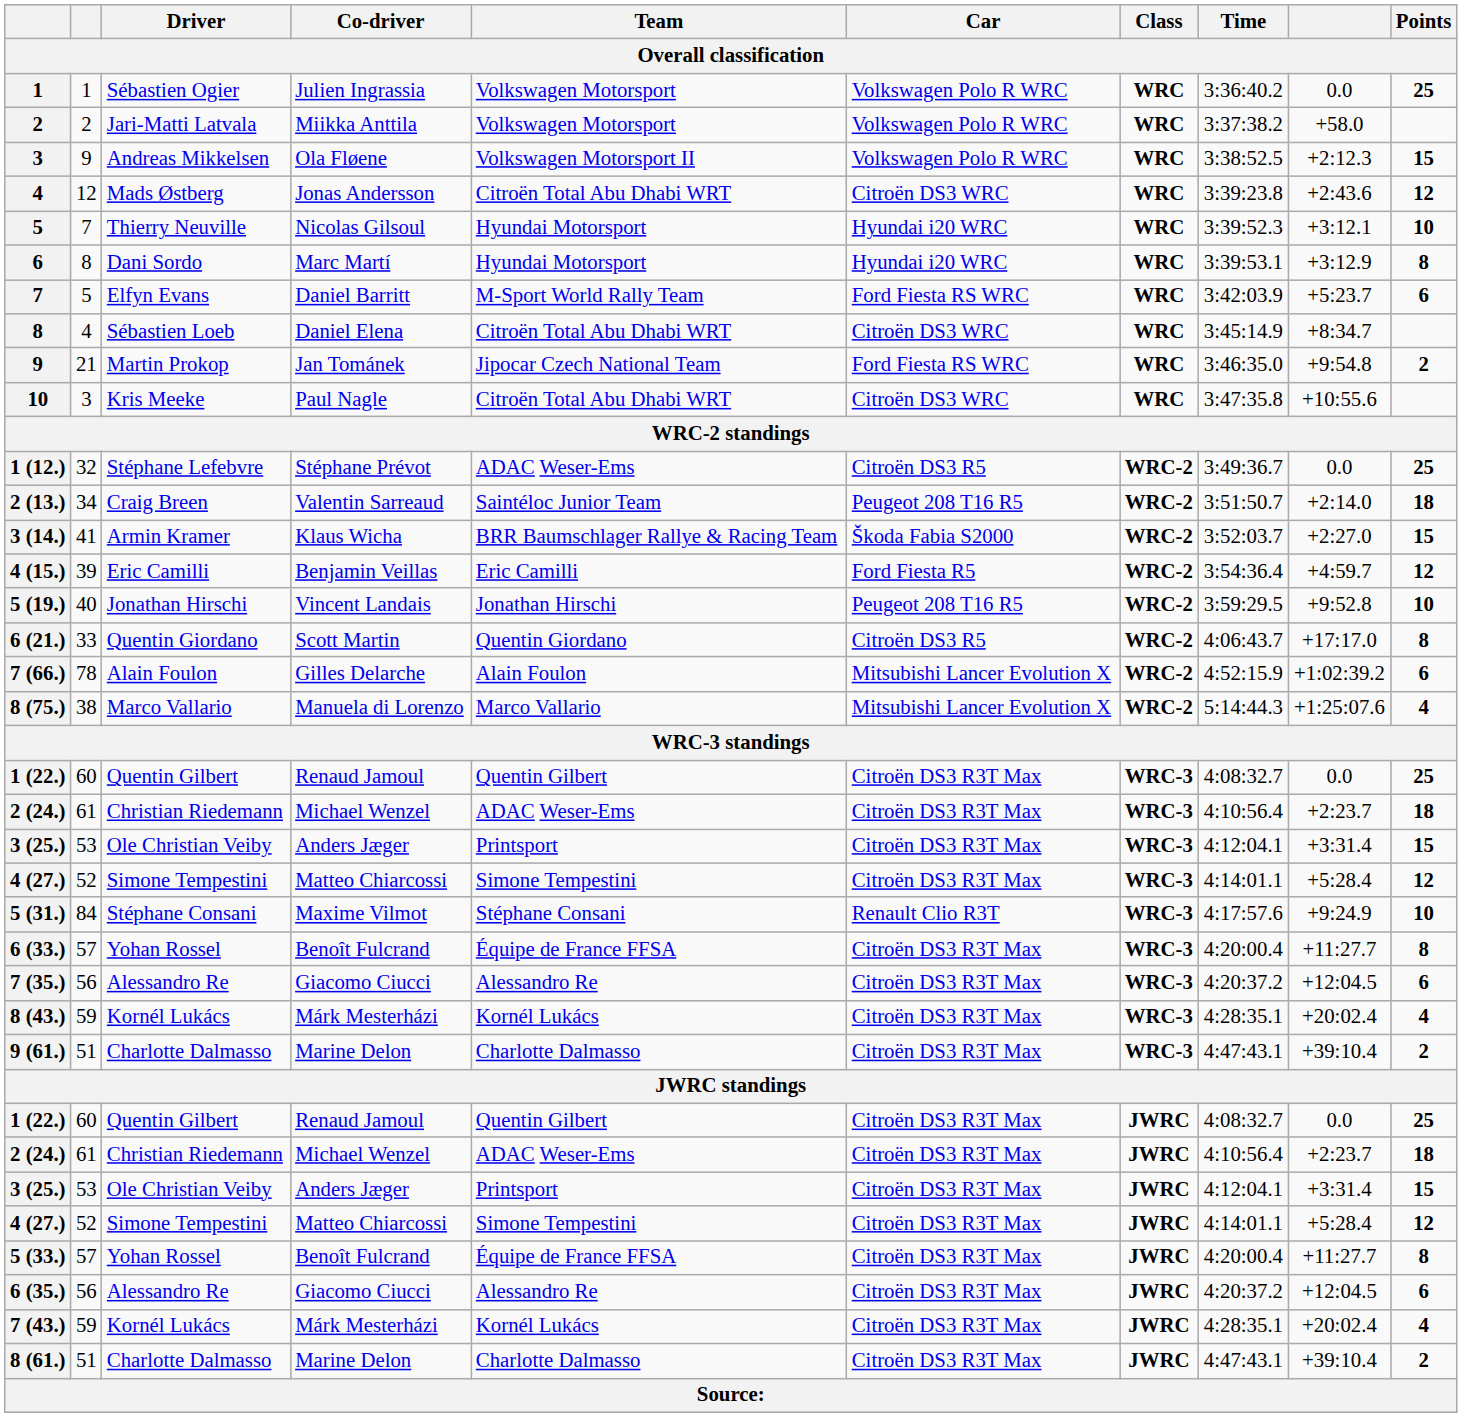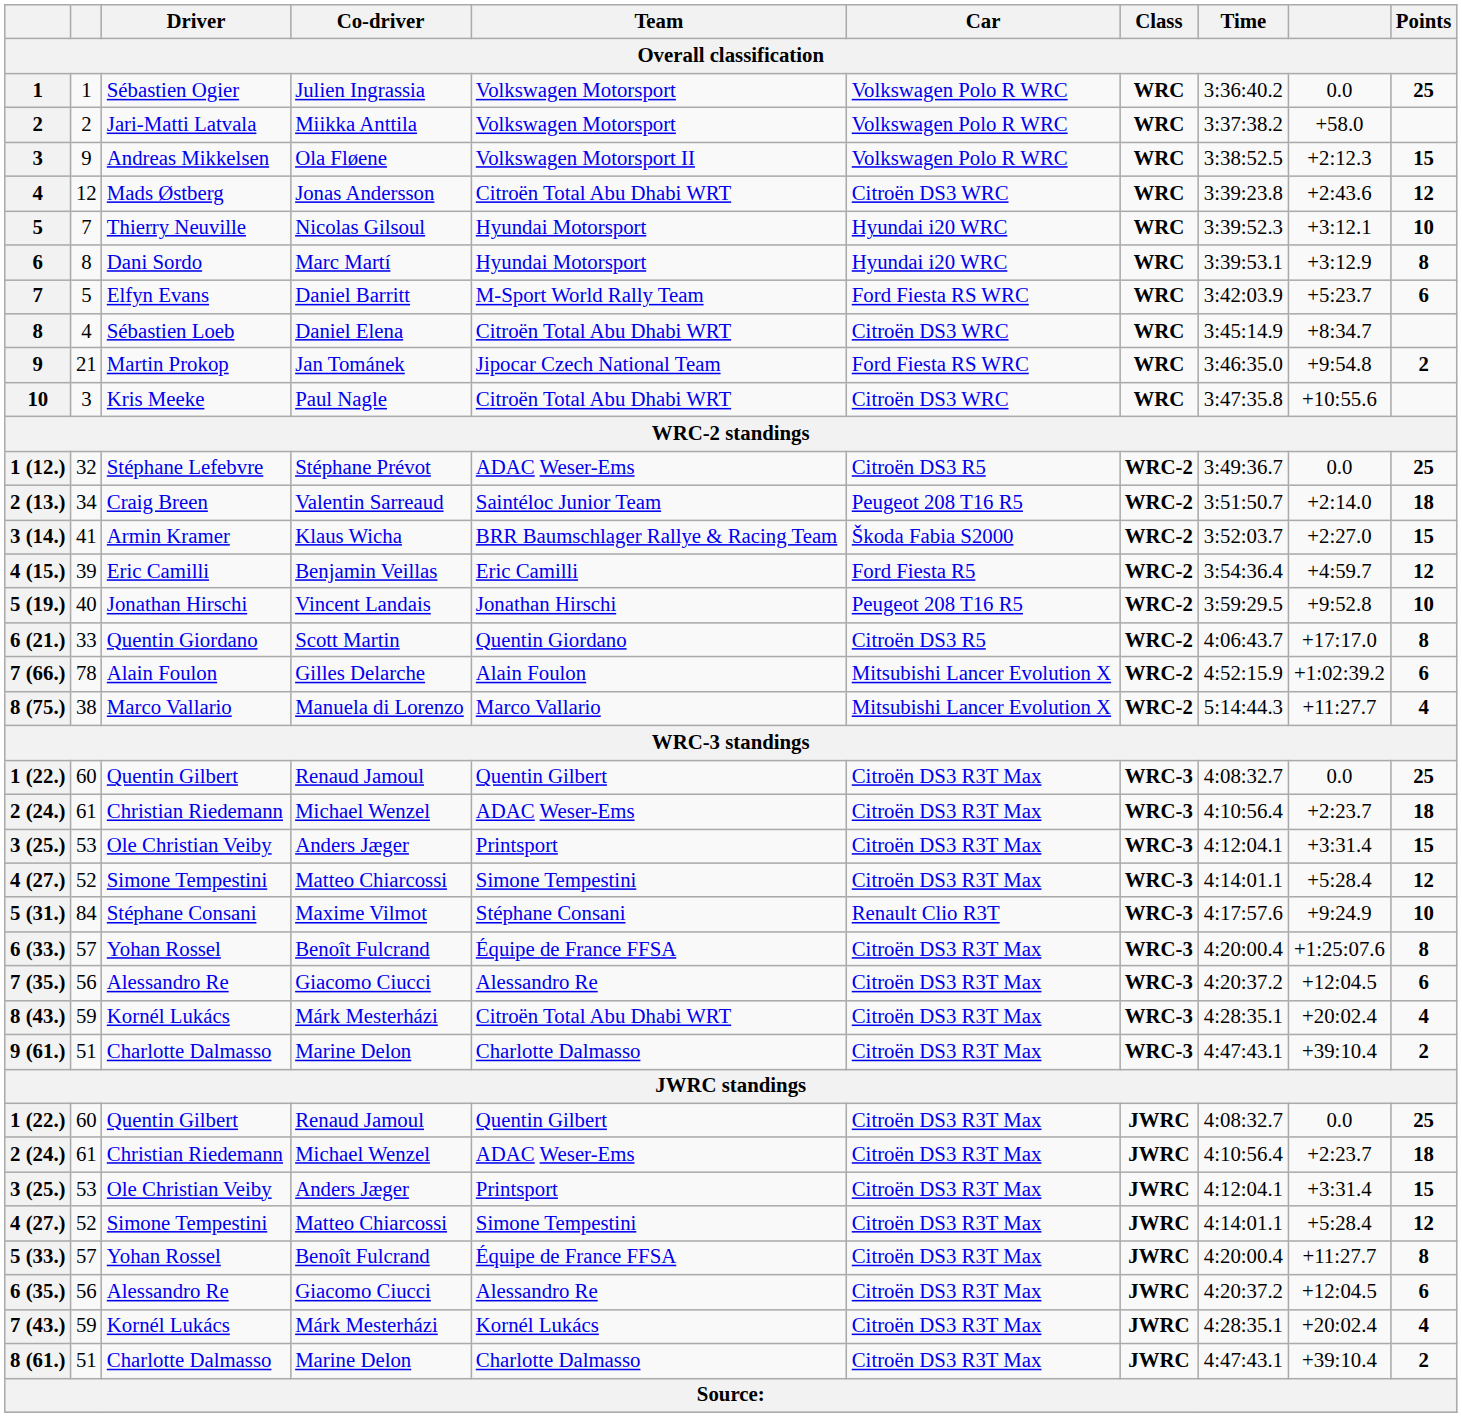8 (75.) | column 9: +1:25:07.6 -> +11:27.7
6 (33.) | column 9: +11:27.7 -> +1:25:07.6
8 (43.) | Team: Kornél Lukács -> Citroën Total Abu Dhabi WRT
